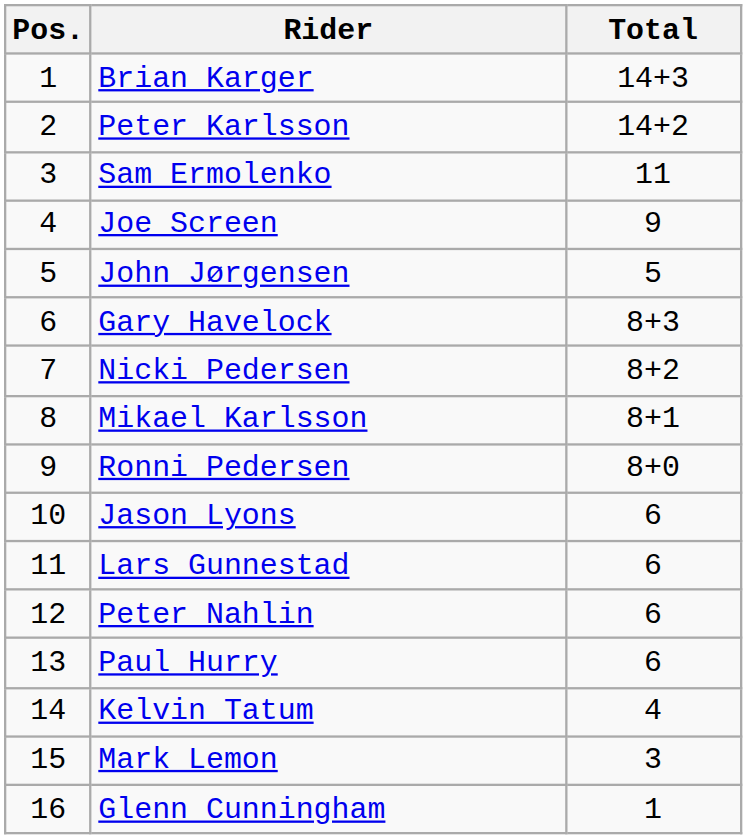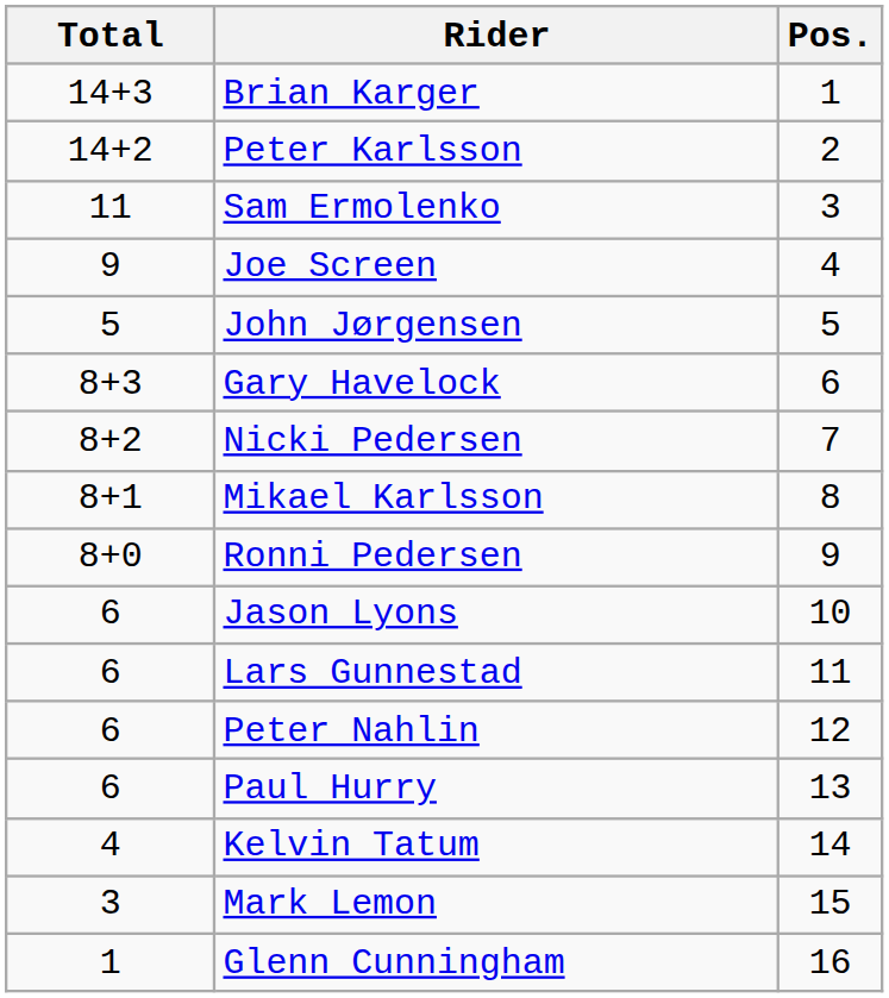columns swapped: Pos. <-> Total
